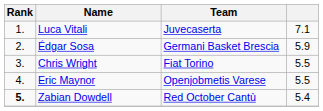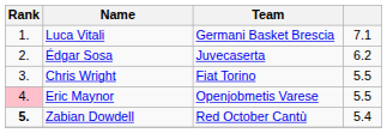Luca Vitali | Team: Juvecaserta -> Germani Basket Brescia
Édgar Sosa | Team: Germani Basket Brescia -> Juvecaserta
Édgar Sosa | column 4: 5.9 -> 6.2
Eric Maynor | Rank: no background -> pink background
